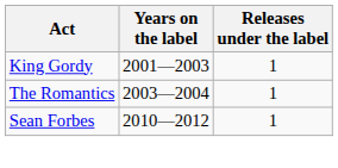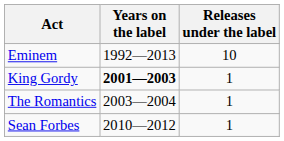+ row: Eminem | 1992—2013 | 10
King Gordy | Years on the label: normal -> bold
